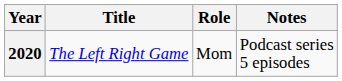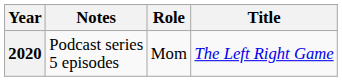columns swapped: Title <-> Notes
